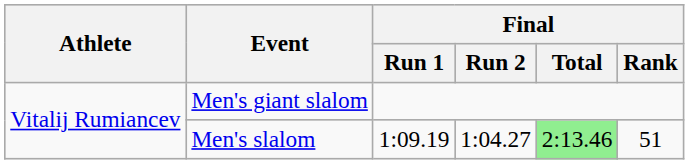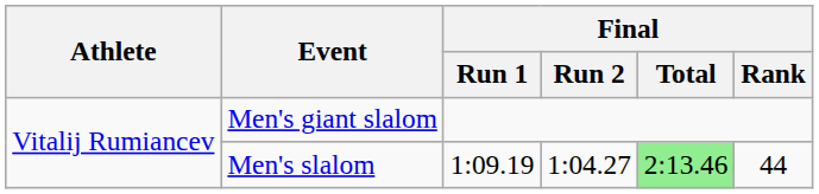Men's slalom | Final / Rank: 51 -> 44
